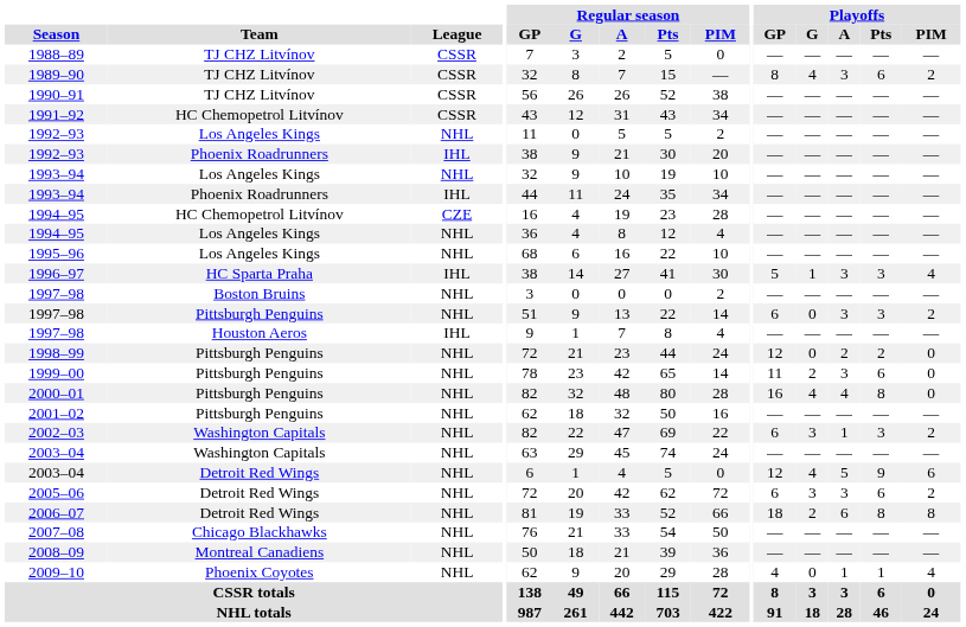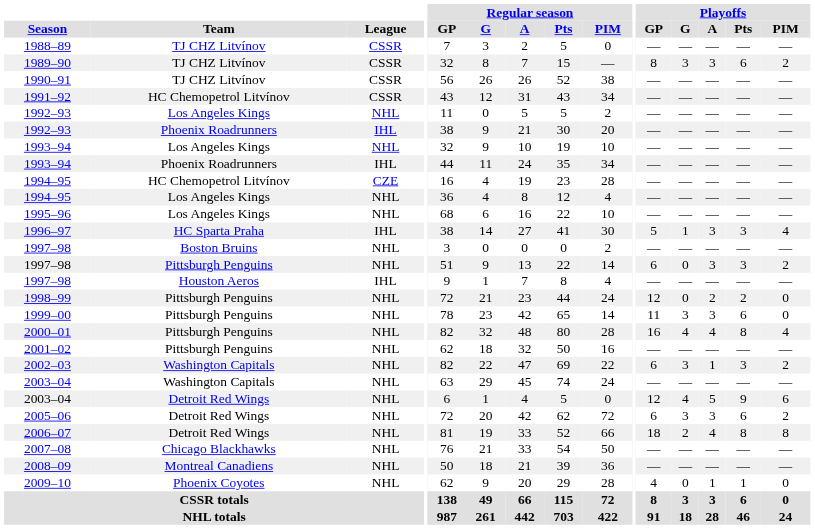1989–90 | Playoffs / G: 4 -> 3
1999–00 | Playoffs / G: 2 -> 3
2000–01 | Playoffs / PIM: 0 -> 4
2006–07 | Playoffs / A: 6 -> 4
2009–10 | Playoffs / PIM: 4 -> 0
